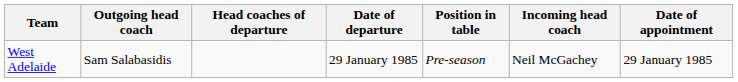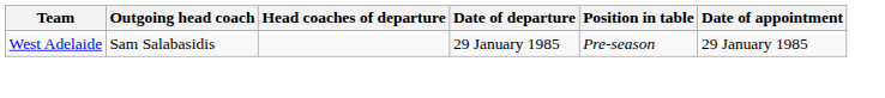- column: Incoming head coach | Neil McGachey
